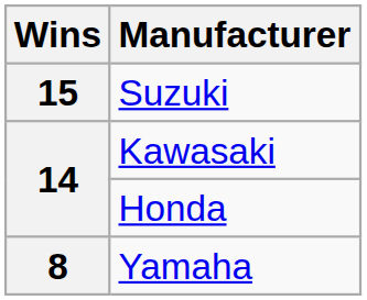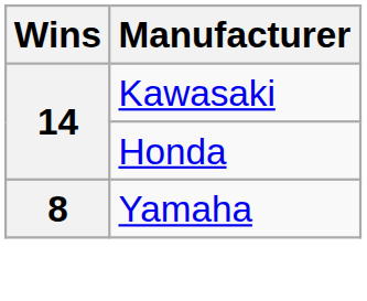- row: 15 | Suzuki
